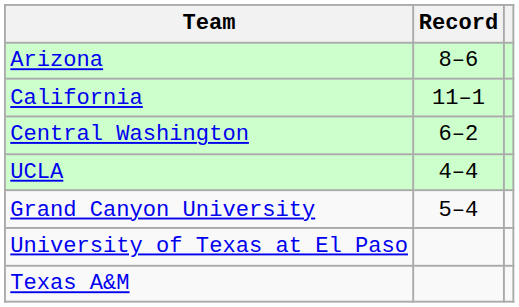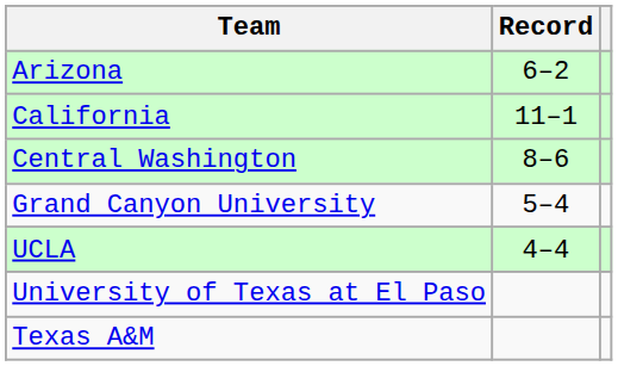Arizona | Record: 8–6 -> 6–2
Central Washington | Record: 6–2 -> 8–6
rows swapped: Grand Canyon University <-> UCLA
